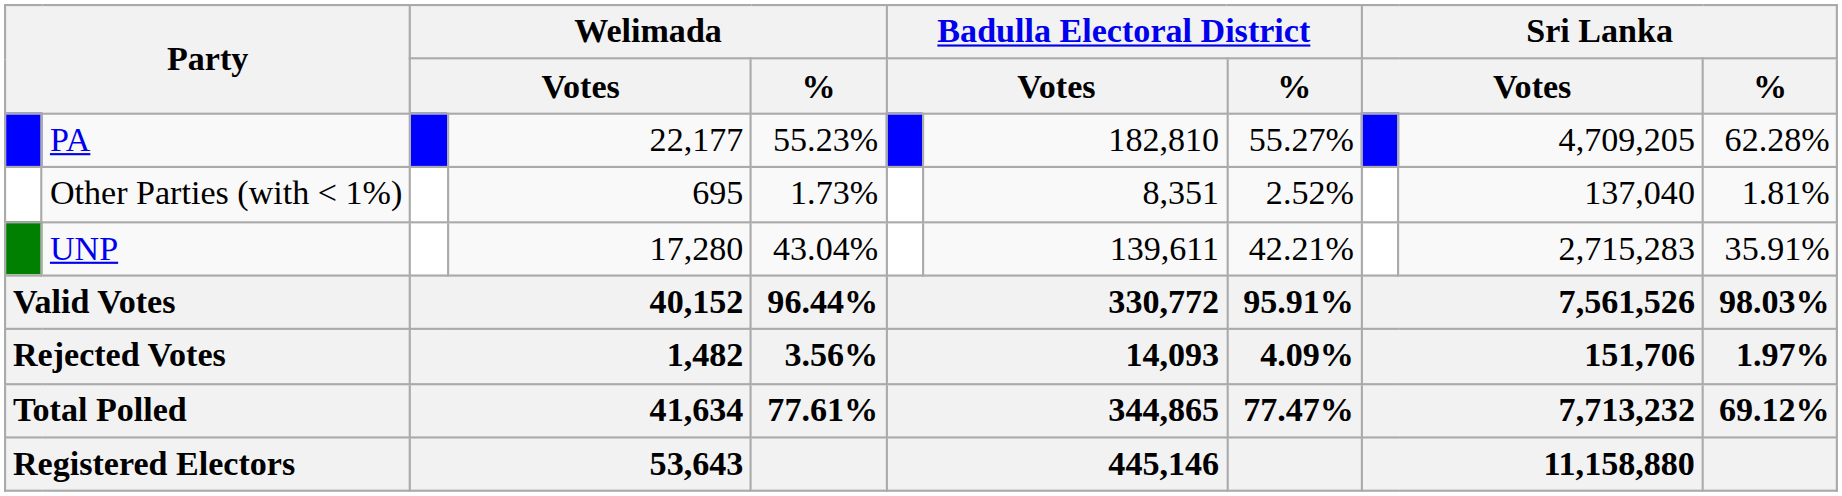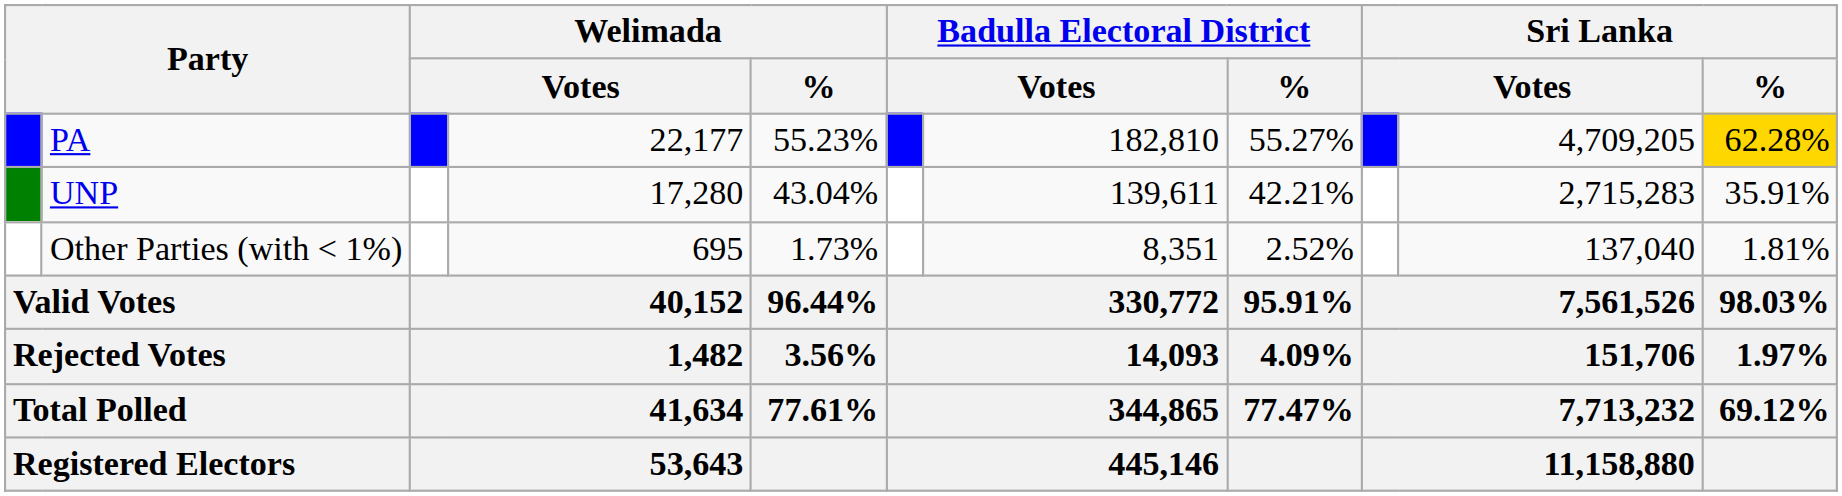PA | Sri Lanka / %: no background -> gold background
rows swapped: UNP <-> Other Parties (with < 1%)
